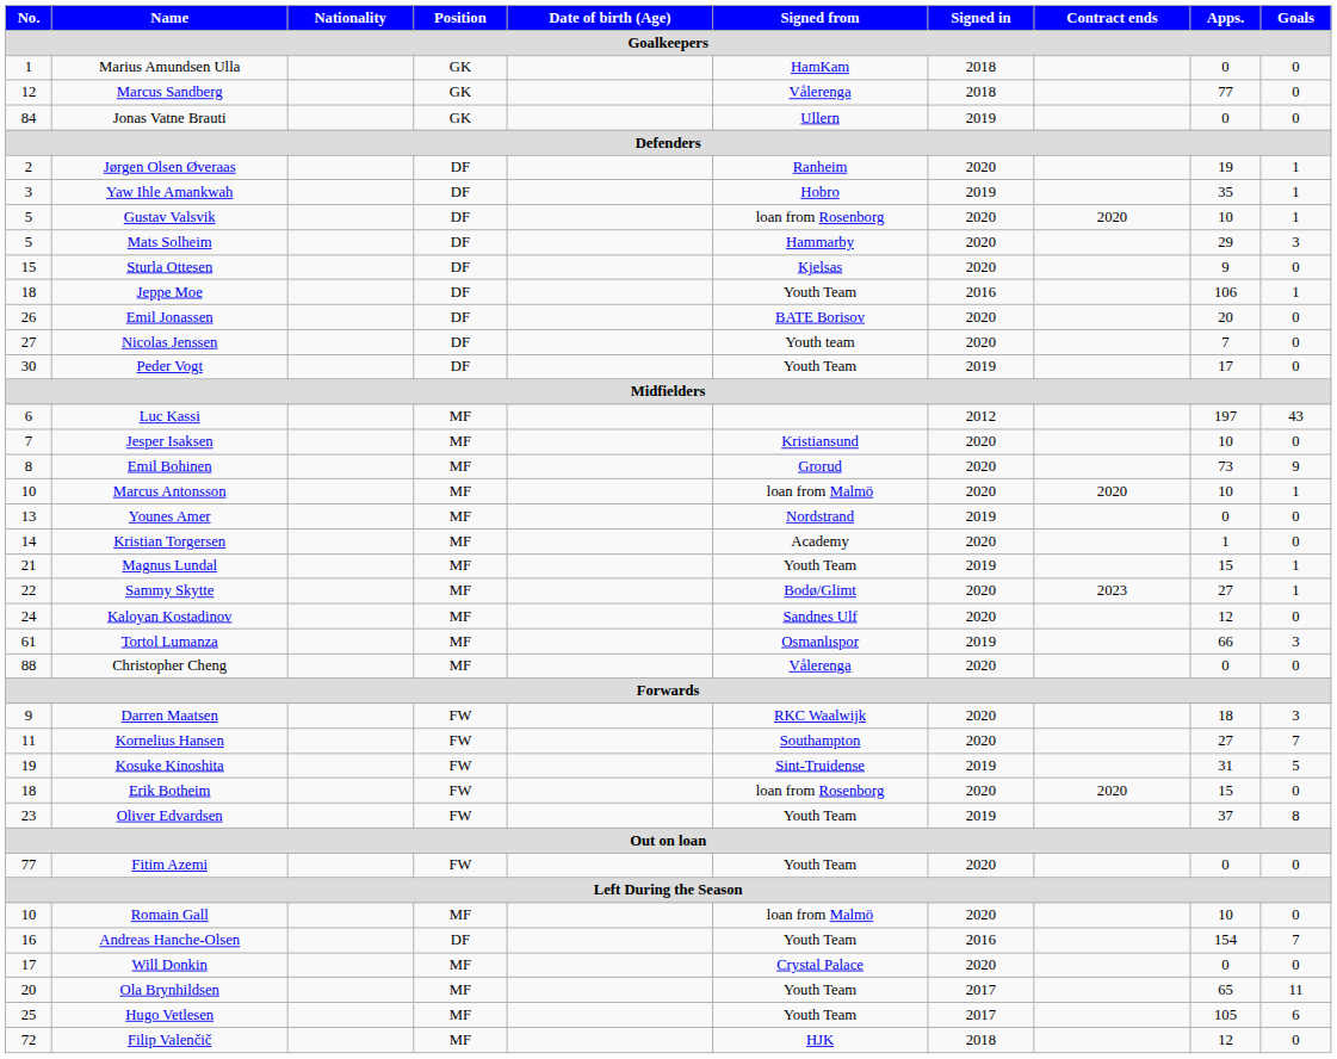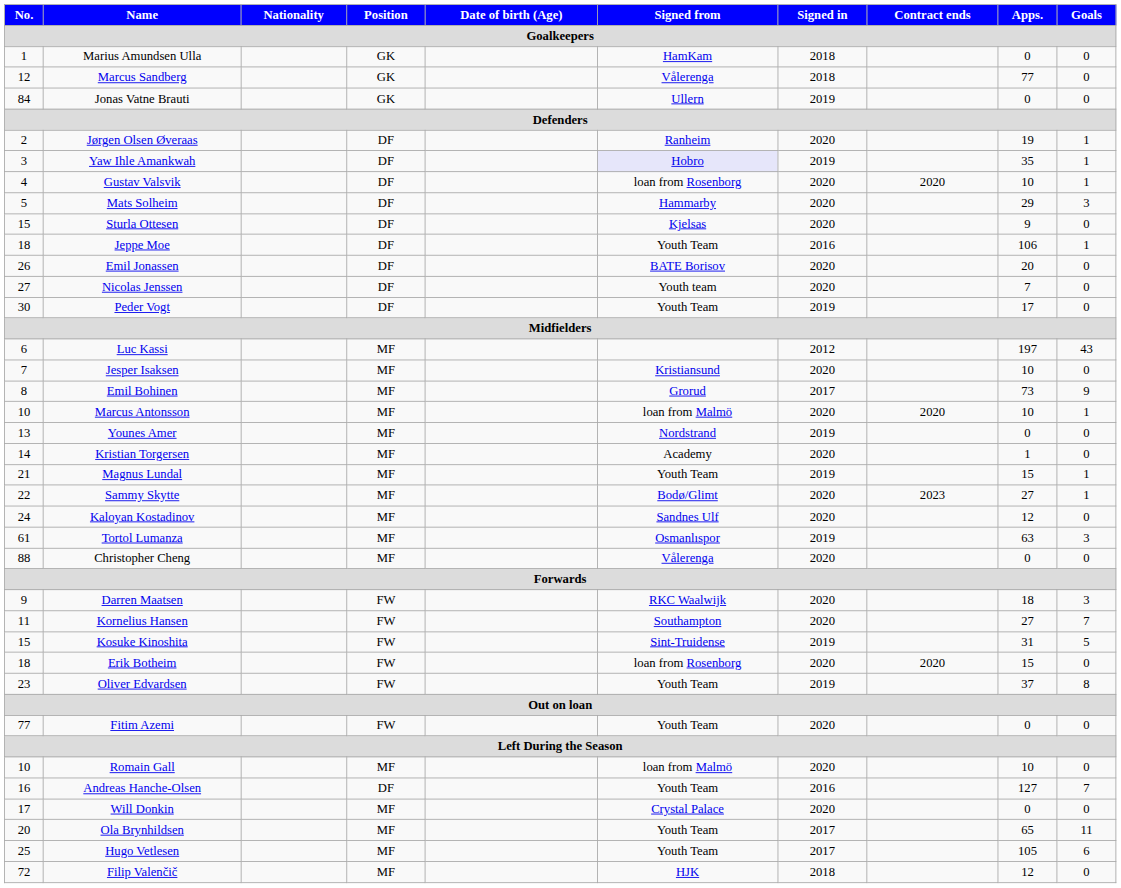Yaw Ihle Amankwah | Signed from: no background -> lavender background
Gustav Valsvik | No.: 5 -> 4
Emil Bohinen | Signed in: 2020 -> 2017
Tortol Lumanza | Apps.: 66 -> 63
Kosuke Kinoshita | No.: 19 -> 15
Andreas Hanche-Olsen | Apps.: 154 -> 127
